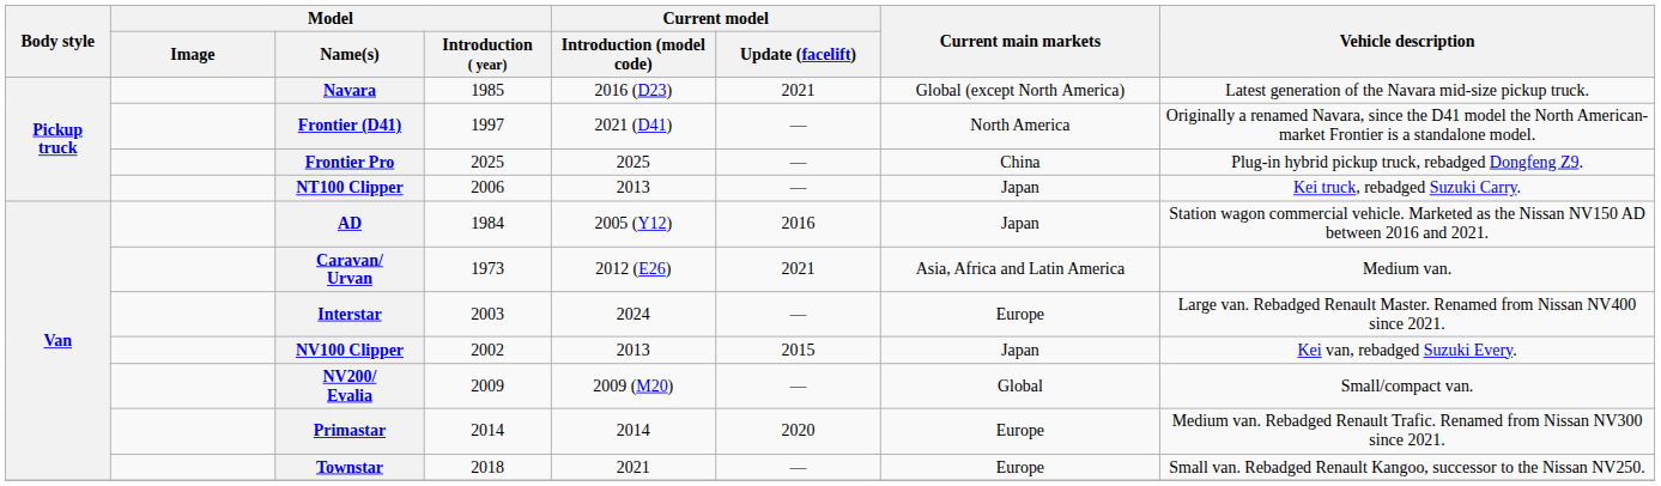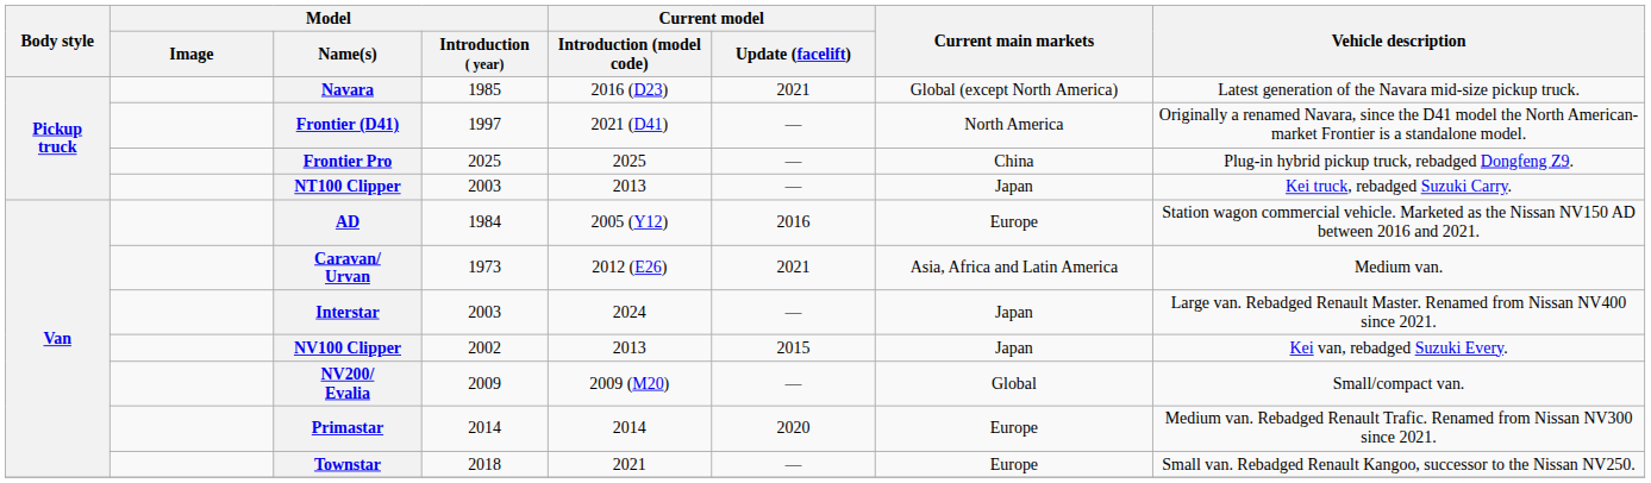NT100 Clipper | Model / Introduction ( year): 2006 -> 2003
AD | Current main markets: Japan -> Europe
Interstar | Current main markets: Europe -> Japan
